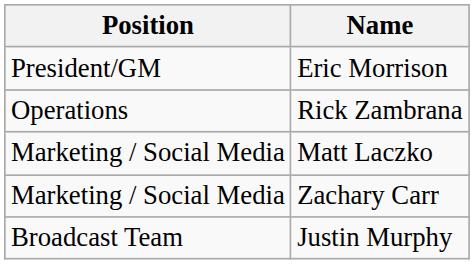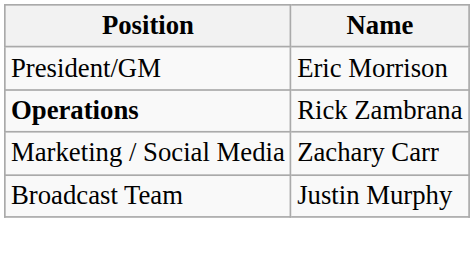Rick Zambrana | Position: normal -> bold
- row: Marketing / Social Media | Matt Laczko
